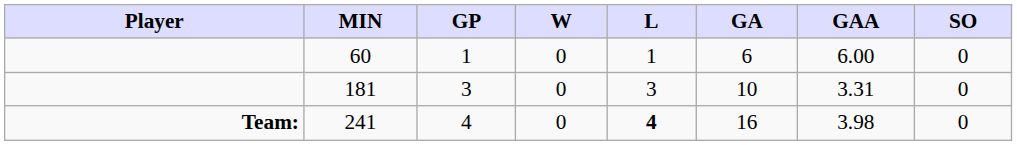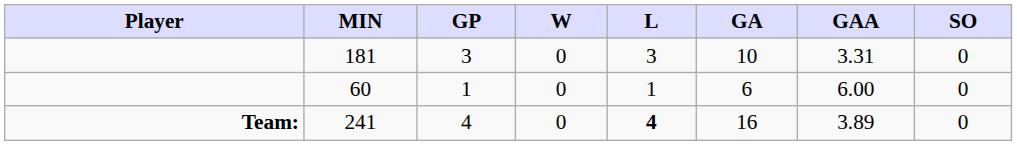rows swapped: 181 <-> 60
241 | GAA: 3.98 -> 3.89
